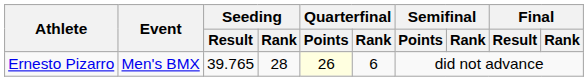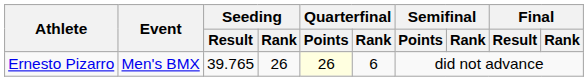Ernesto Pizarro | Seeding / Rank: 28 -> 26
